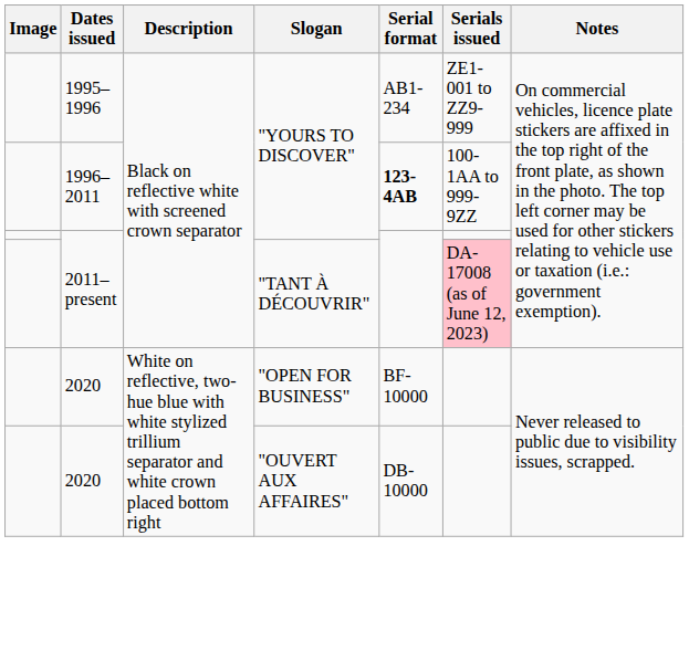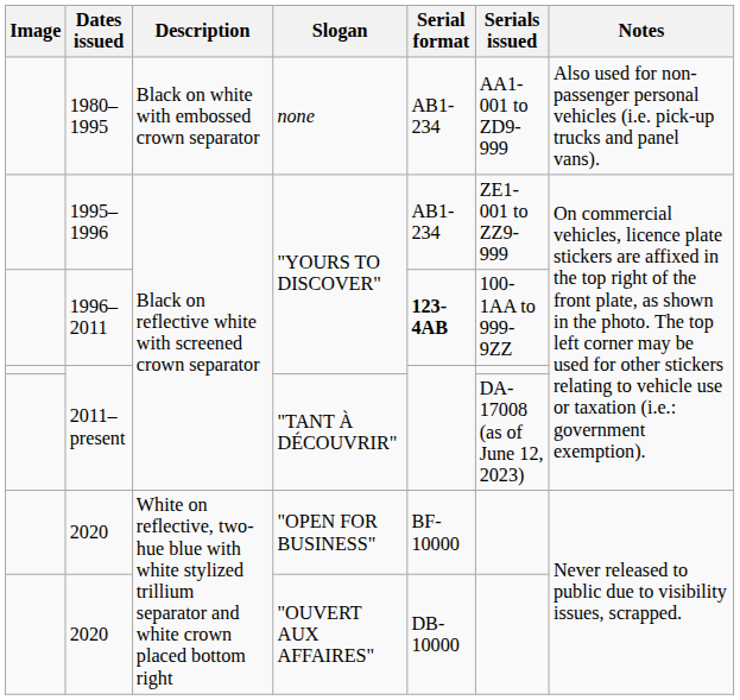+ row: 1980–1995 | Black on white with embossed crown separator | none | AB1-234 | AA1-001 to ZD9-999 | Also used for non-passenger personal vehicles (i.e. pick-up trucks and panel vans).
2011–present / "TANT À DÉCOUVRIR" | Serials issued: pink background -> no background
